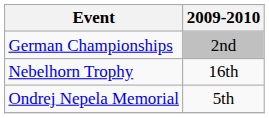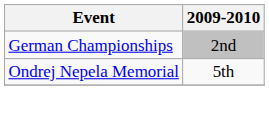- row: Nebelhorn Trophy | 16th
